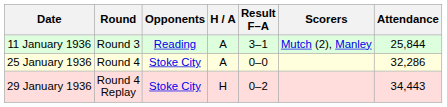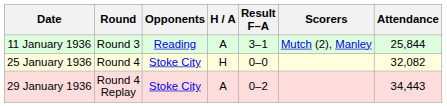25 January 1936 | H / A: A -> H
25 January 1936 | Attendance: 32,286 -> 32,082
29 January 1936 | H / A: H -> A
